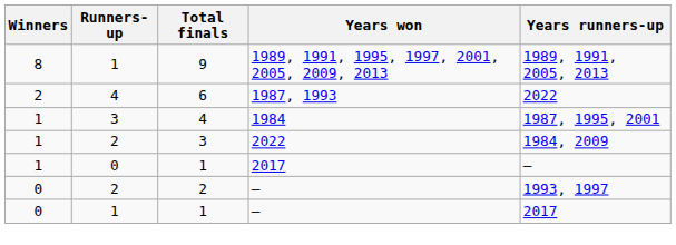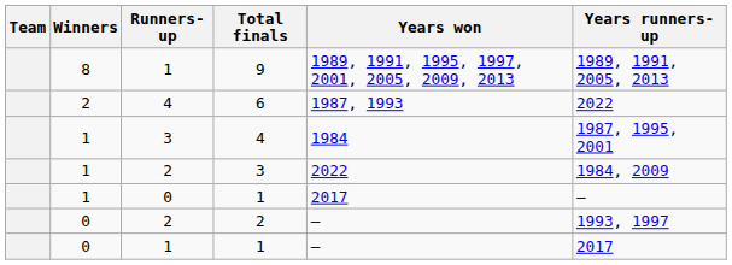+ column: Team
